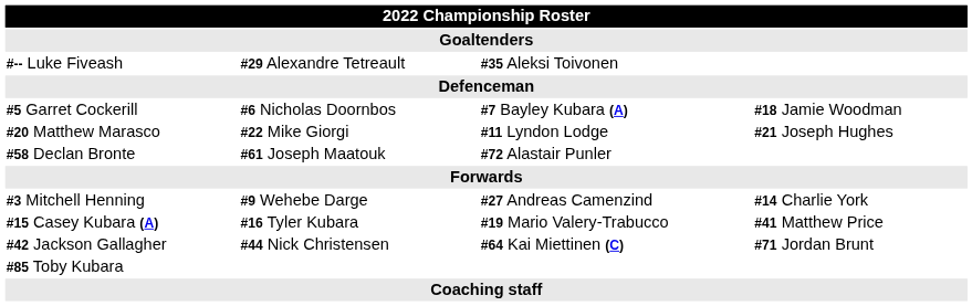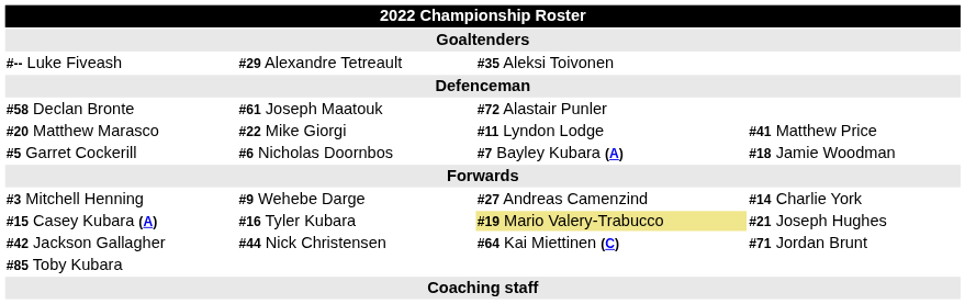rows swapped: #5 Garret Cockerill <-> #58 Declan Bronte
#20 Matthew Marasco | column 4: #21 Joseph Hughes -> #41 Matthew Price
#15 Casey Kubara (A) | column 3: no background -> khaki background
#15 Casey Kubara (A) | column 4: #41 Matthew Price -> #21 Joseph Hughes
